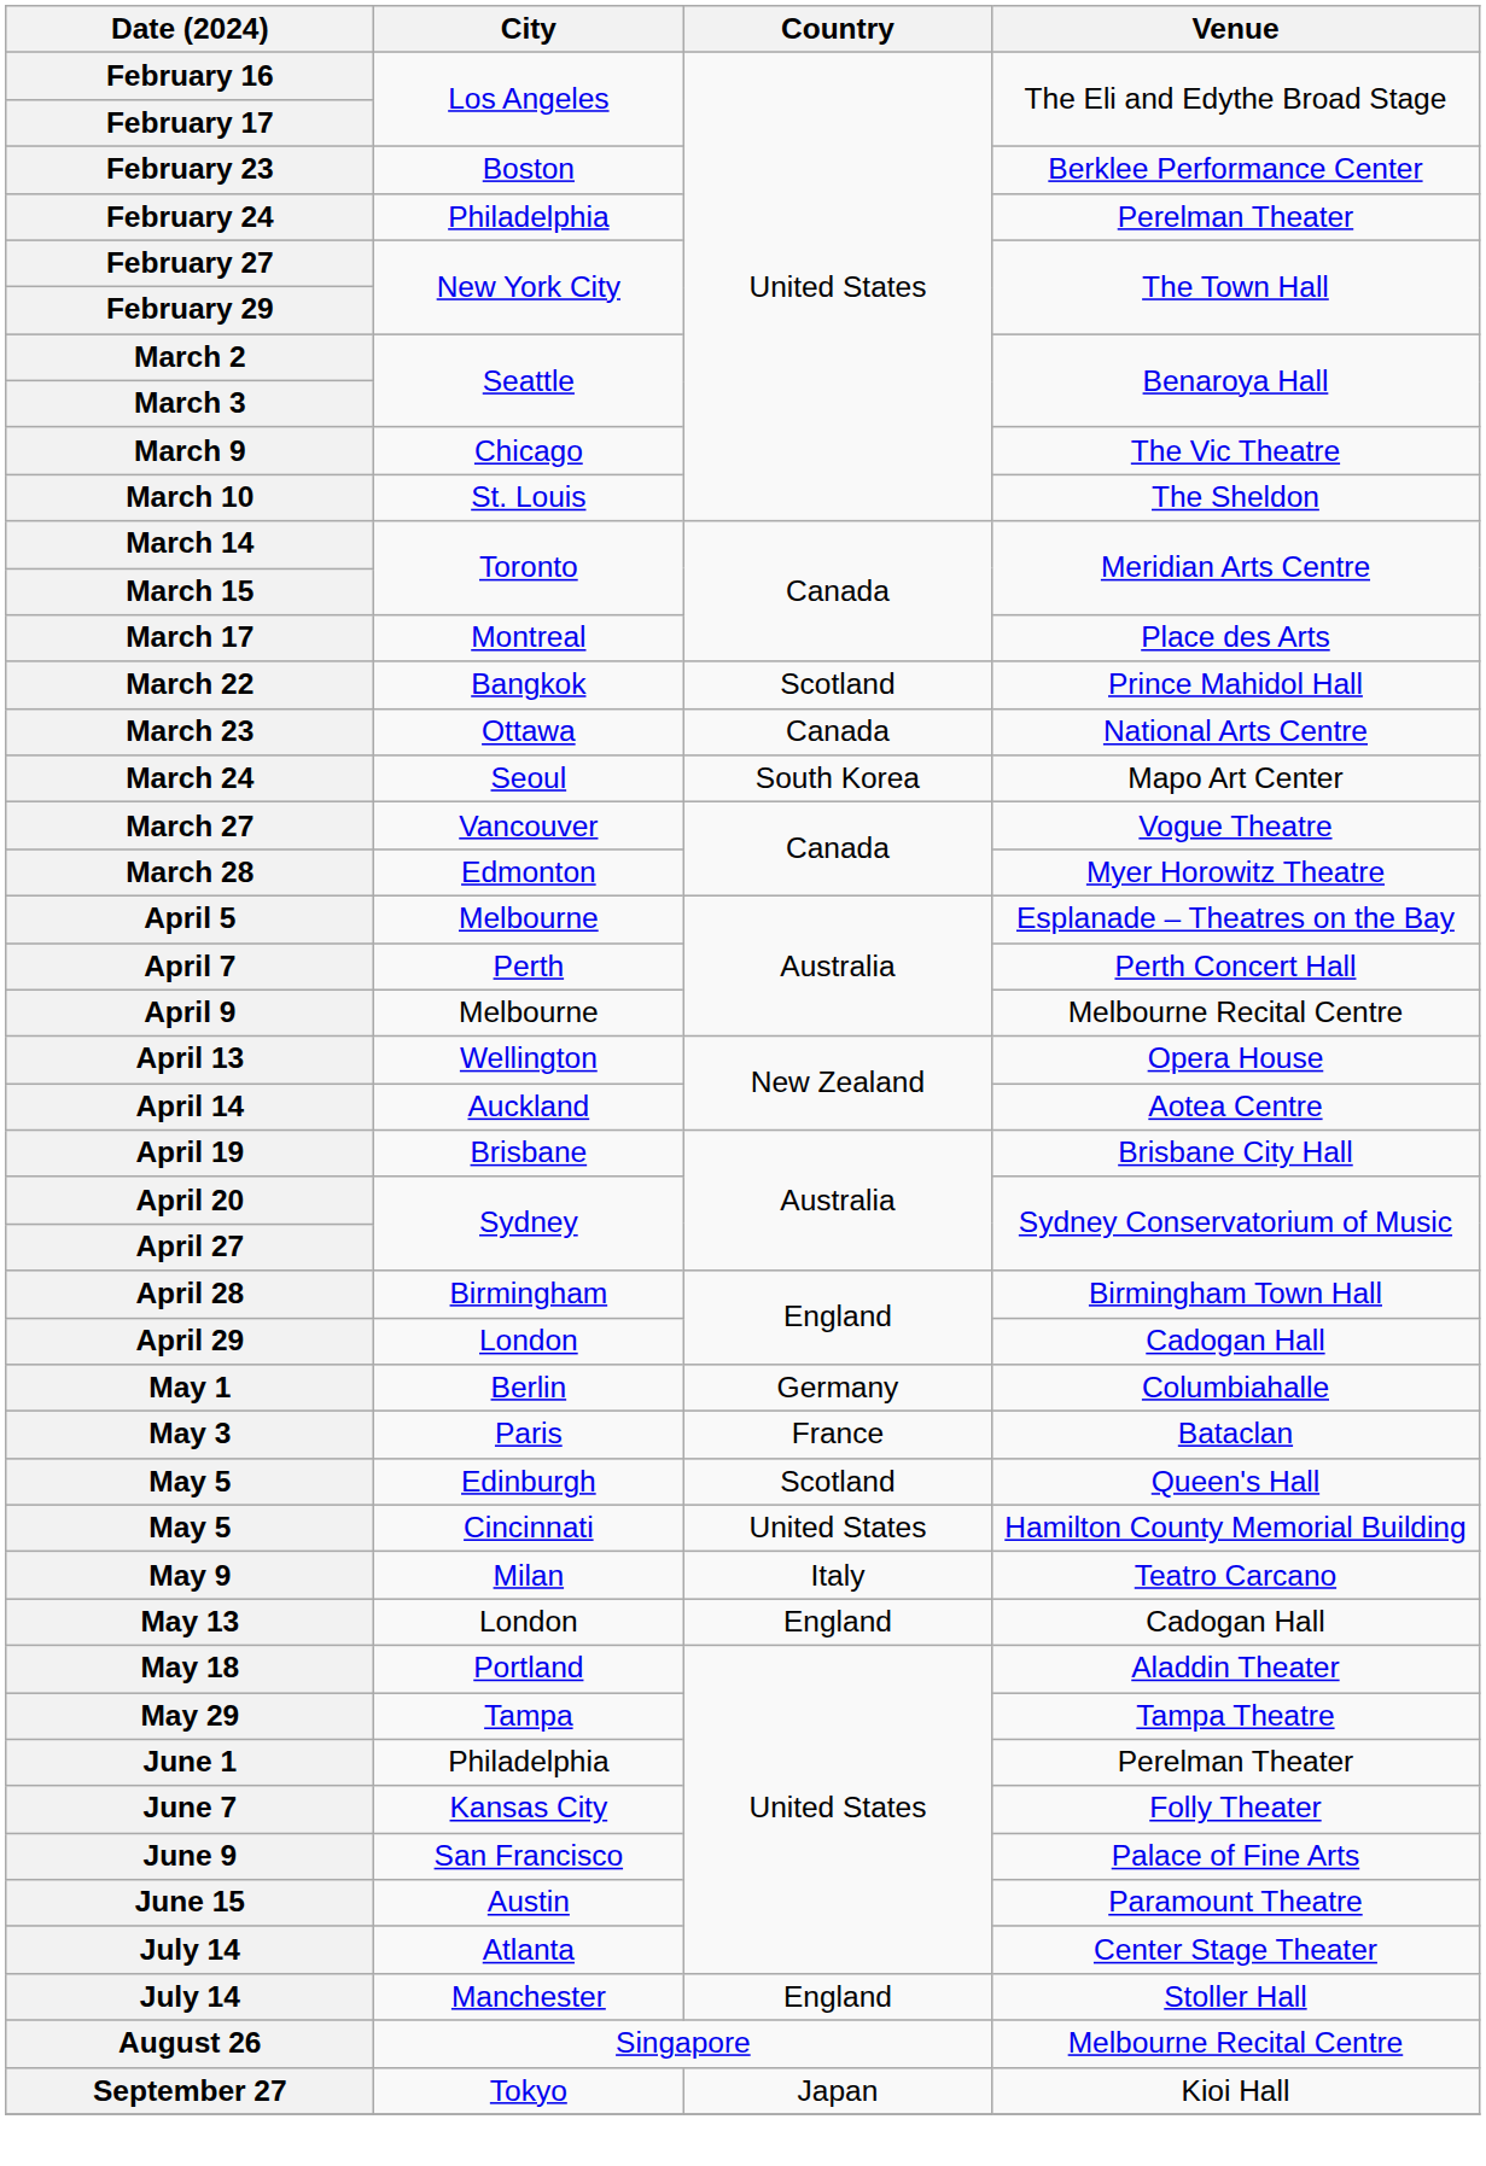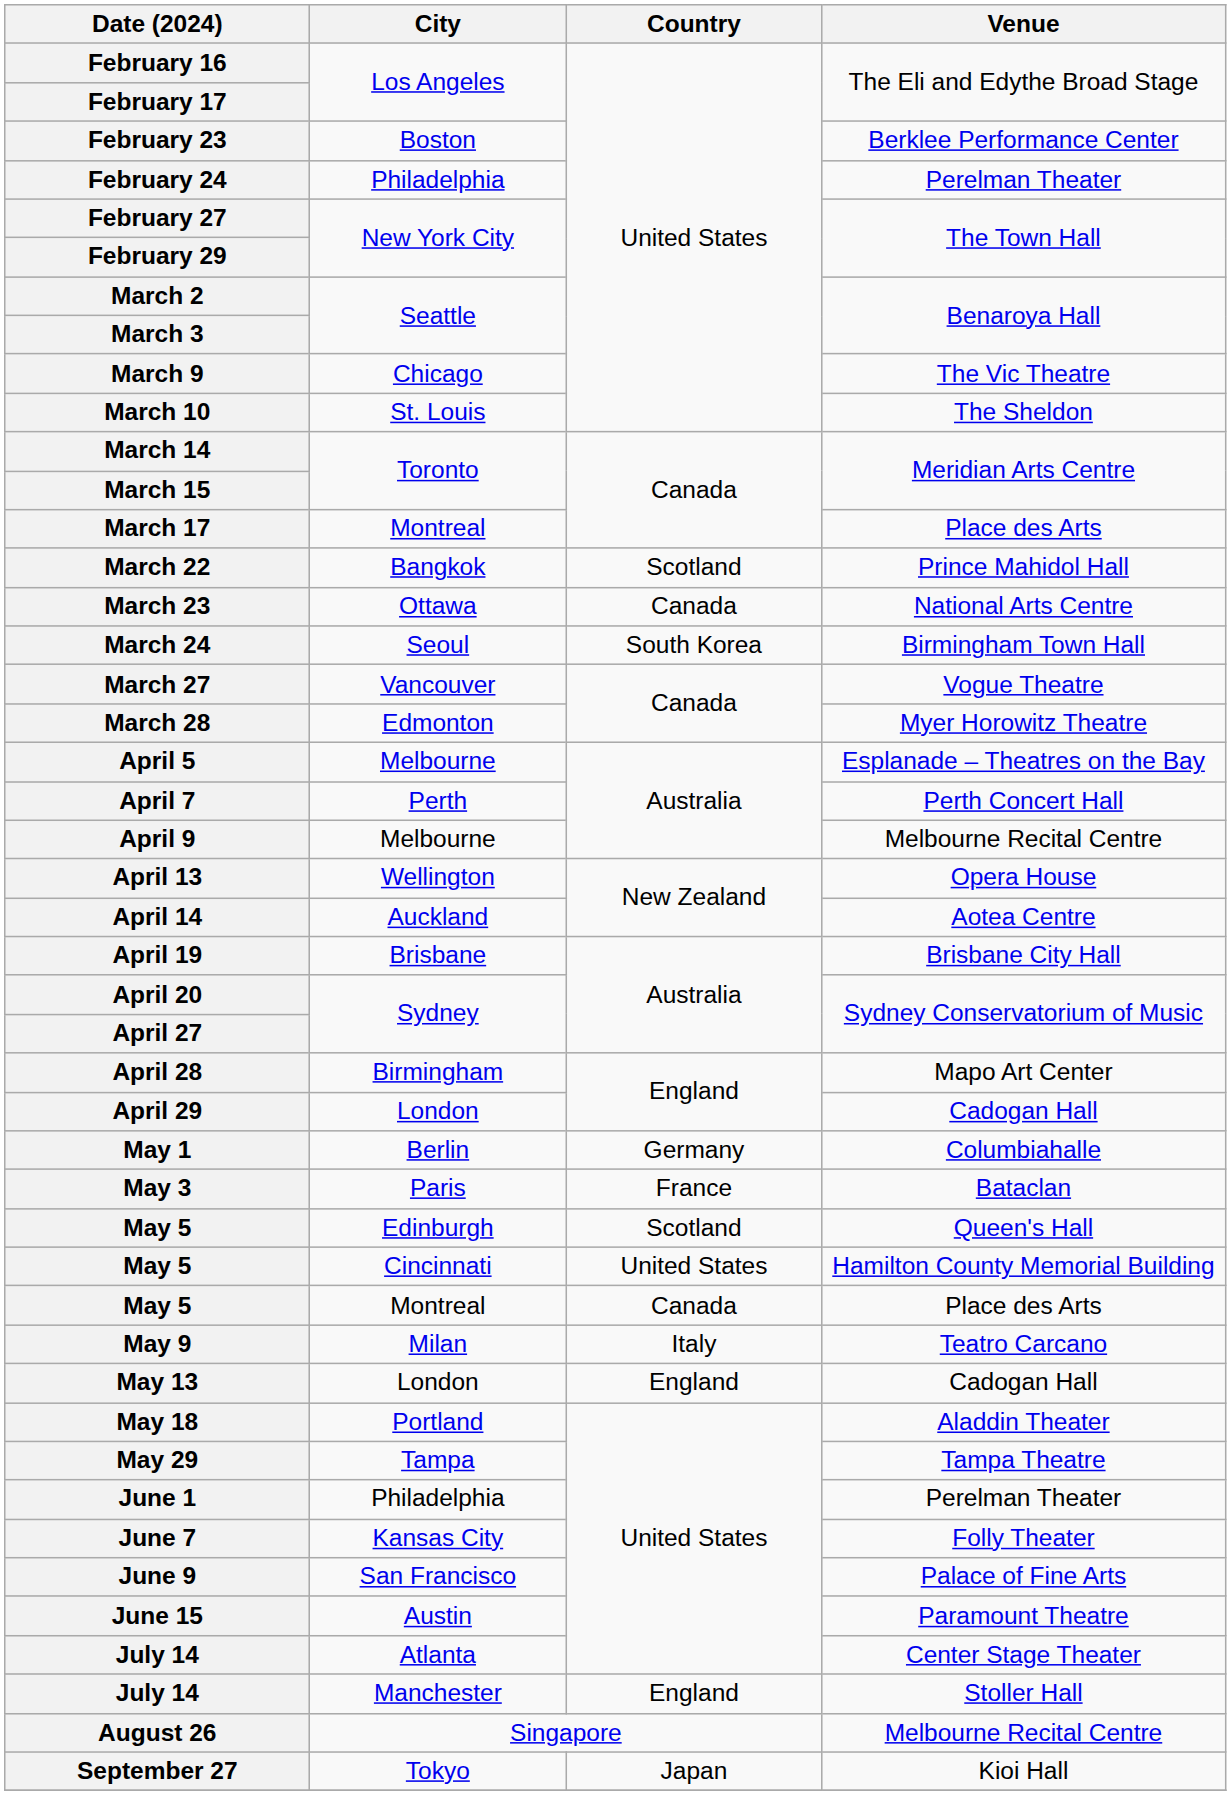March 24 | Venue: Mapo Art Center -> Birmingham Town Hall
April 28 | Venue: Birmingham Town Hall -> Mapo Art Center
+ row: May 5 | Montreal | Canada | Place des Arts
